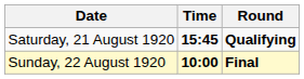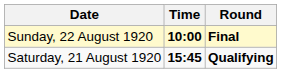rows swapped: Saturday, 21 August 1920 <-> Sunday, 22 August 1920
